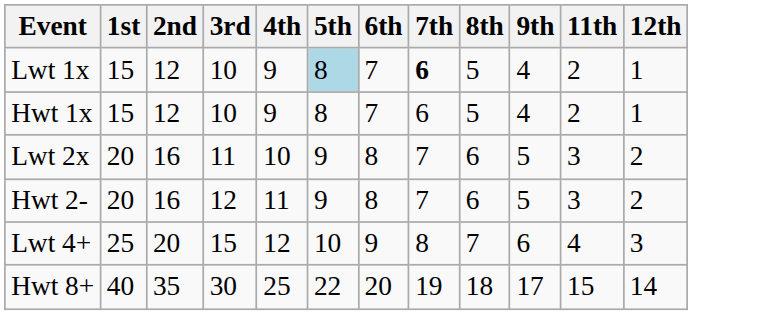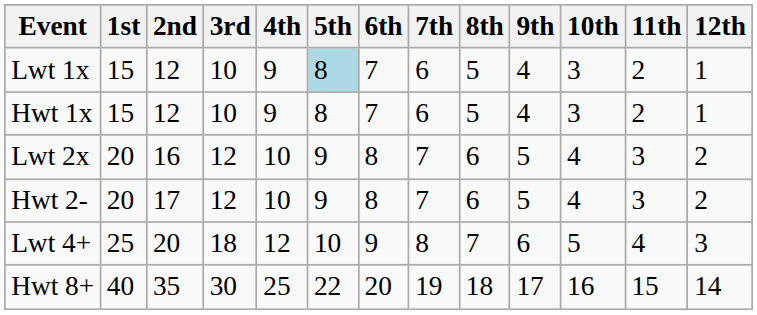+ column: 10th | 3 | 3 | 4 | 4 | 5 | 16
Lwt 1x | 7th: bold -> normal
Lwt 2x | 3rd: 11 -> 12
Hwt 2- | 2nd: 16 -> 17
Hwt 2- | 4th: 11 -> 10
Lwt 4+ | 3rd: 15 -> 18
